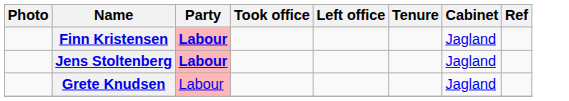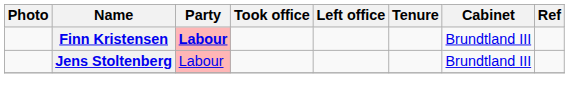Finn Kristensen | Cabinet: Jagland -> Brundtland III
Jens Stoltenberg | Party: bold -> normal
Jens Stoltenberg | Cabinet: Jagland -> Brundtland III
- row: Grete Knudsen | Labour | Jagland
